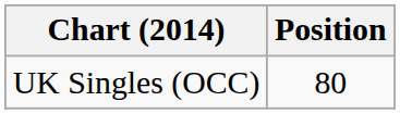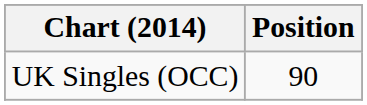UK Singles (OCC) | Position: 80 -> 90
